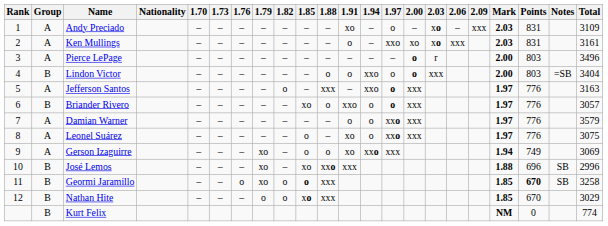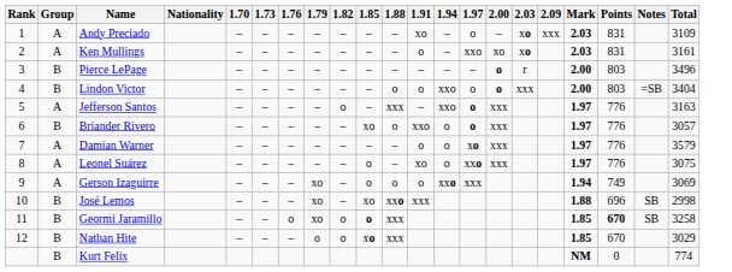- column: 2.06 | – | xxx
Pierce LePage | Group: A -> B
Damian Warner | 1.97: xxo -> xo
Gerson Izaguirre | 1.91: xo -> o
José Lemos | Total: 2996 -> 2998
